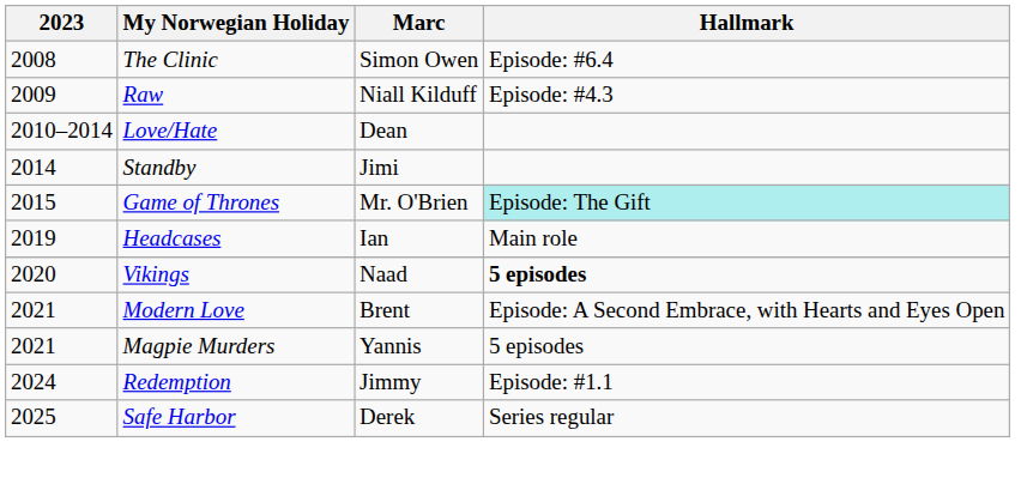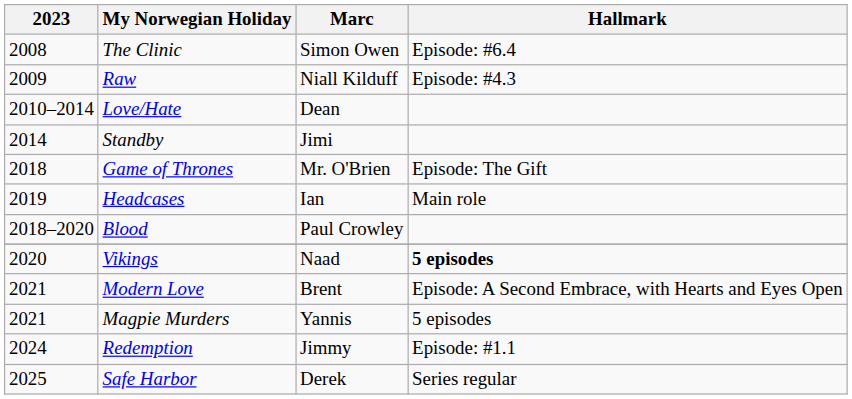Game of Thrones | 2023: 2015 -> 2018
Game of Thrones | Hallmark: paleturquoise background -> no background
+ row: 2018–2020 | Blood | Paul Crowley
